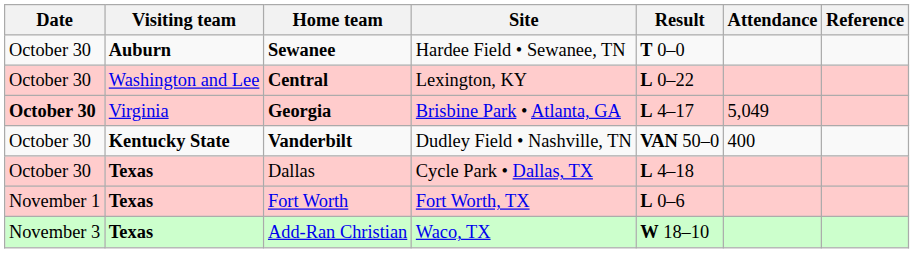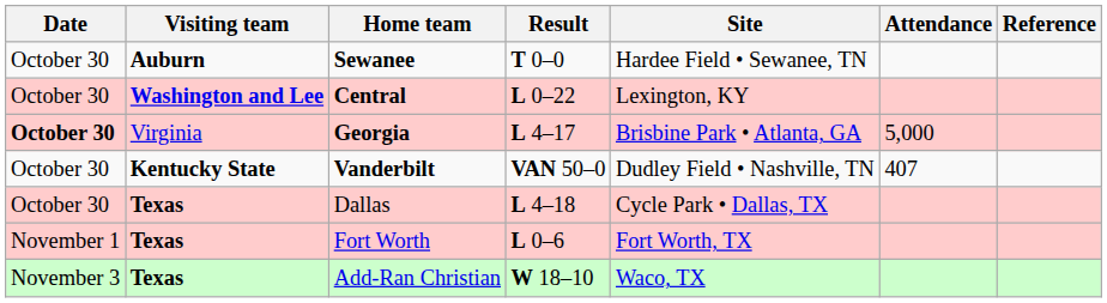columns swapped: Site <-> Result
Central | Visiting team: normal -> bold
Georgia | Attendance: 5,049 -> 5,000
Vanderbilt | Attendance: 400 -> 407
